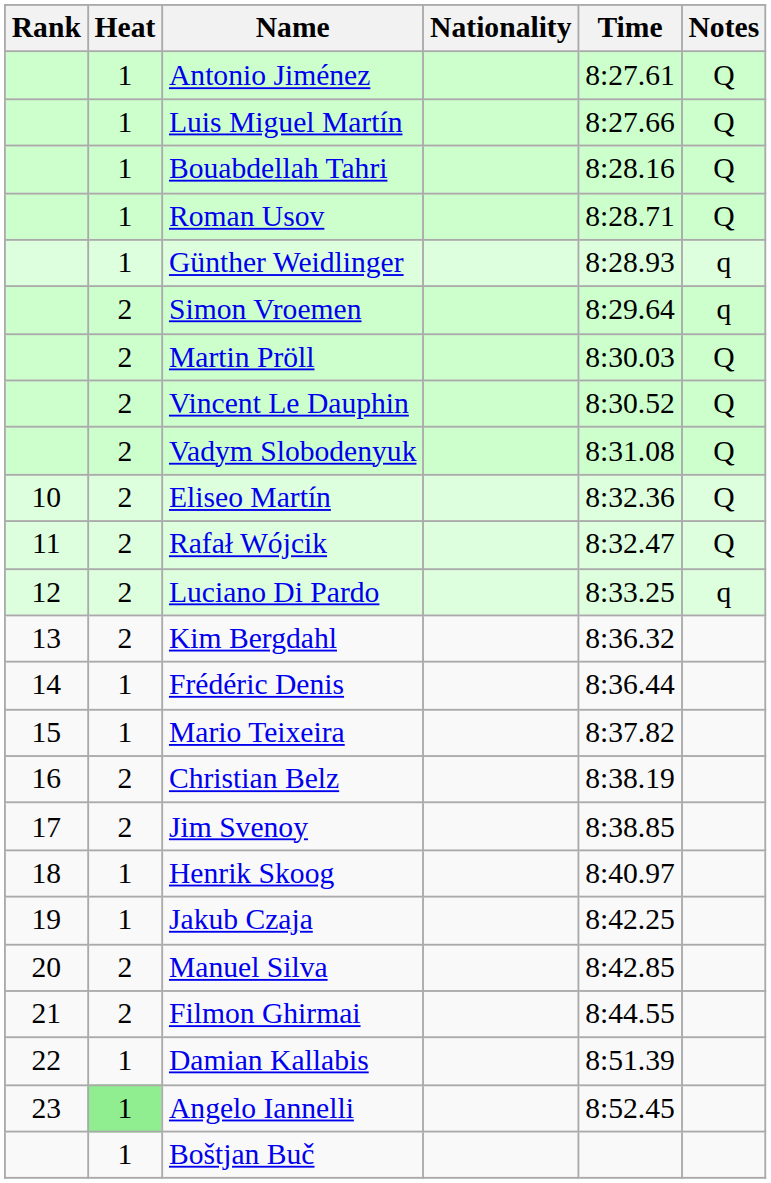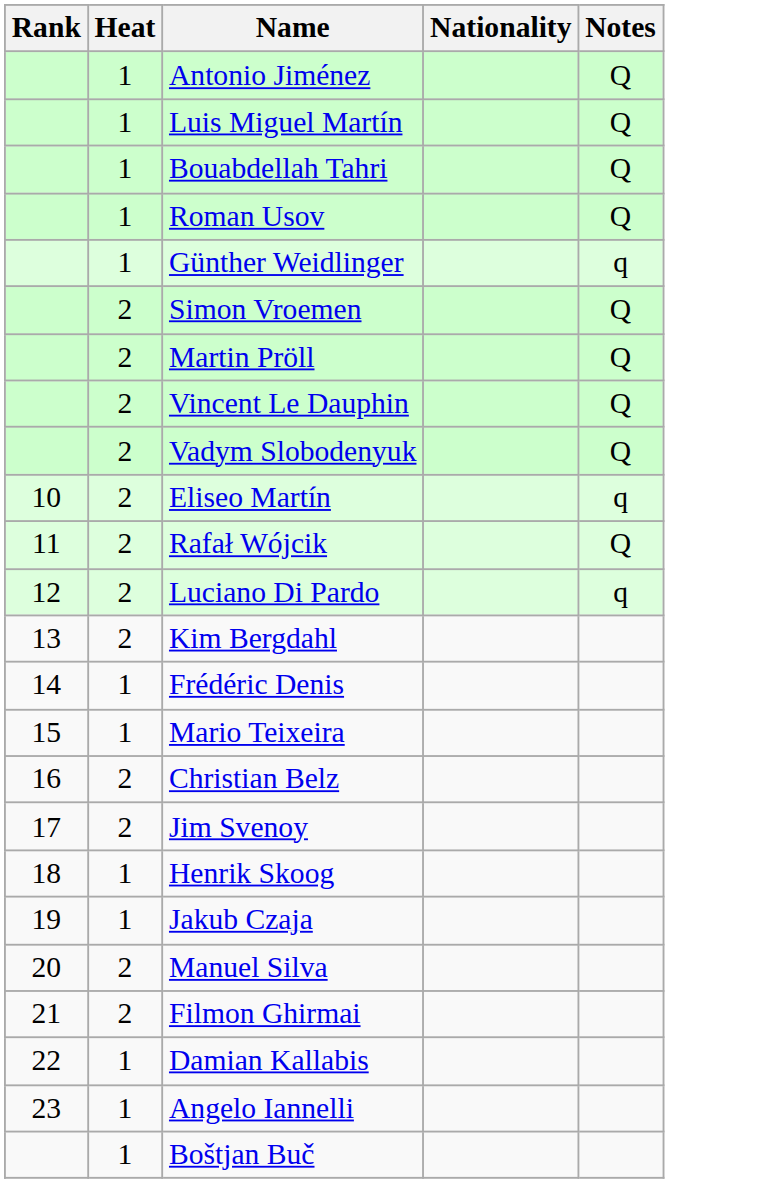- column: Time | 8:27.61 | 8:27.66 | 8:28.16 | 8:28.71 | 8:28.93 | 8:29.64 | 8:30.03 | 8:30.52 | 8:31.08 | 8:32.36 | 8:32.47 | 8:33.25 | 8:36.32 | 8:36.44 | 8:37.82 | 8:38.19 | 8:38.85 | 8:40.97 | 8:42.25 | 8:42.85 | 8:44.55 | 8:51.39 | 8:52.45
Simon Vroemen | Notes: q -> Q
Eliseo Martín | Notes: Q -> q
Angelo Iannelli | Heat: lightgreen background -> no background
